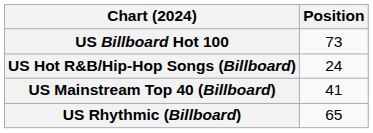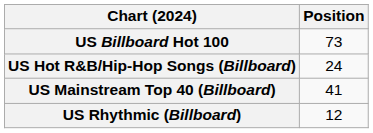US Rhythmic (Billboard) | Position: 65 -> 12
